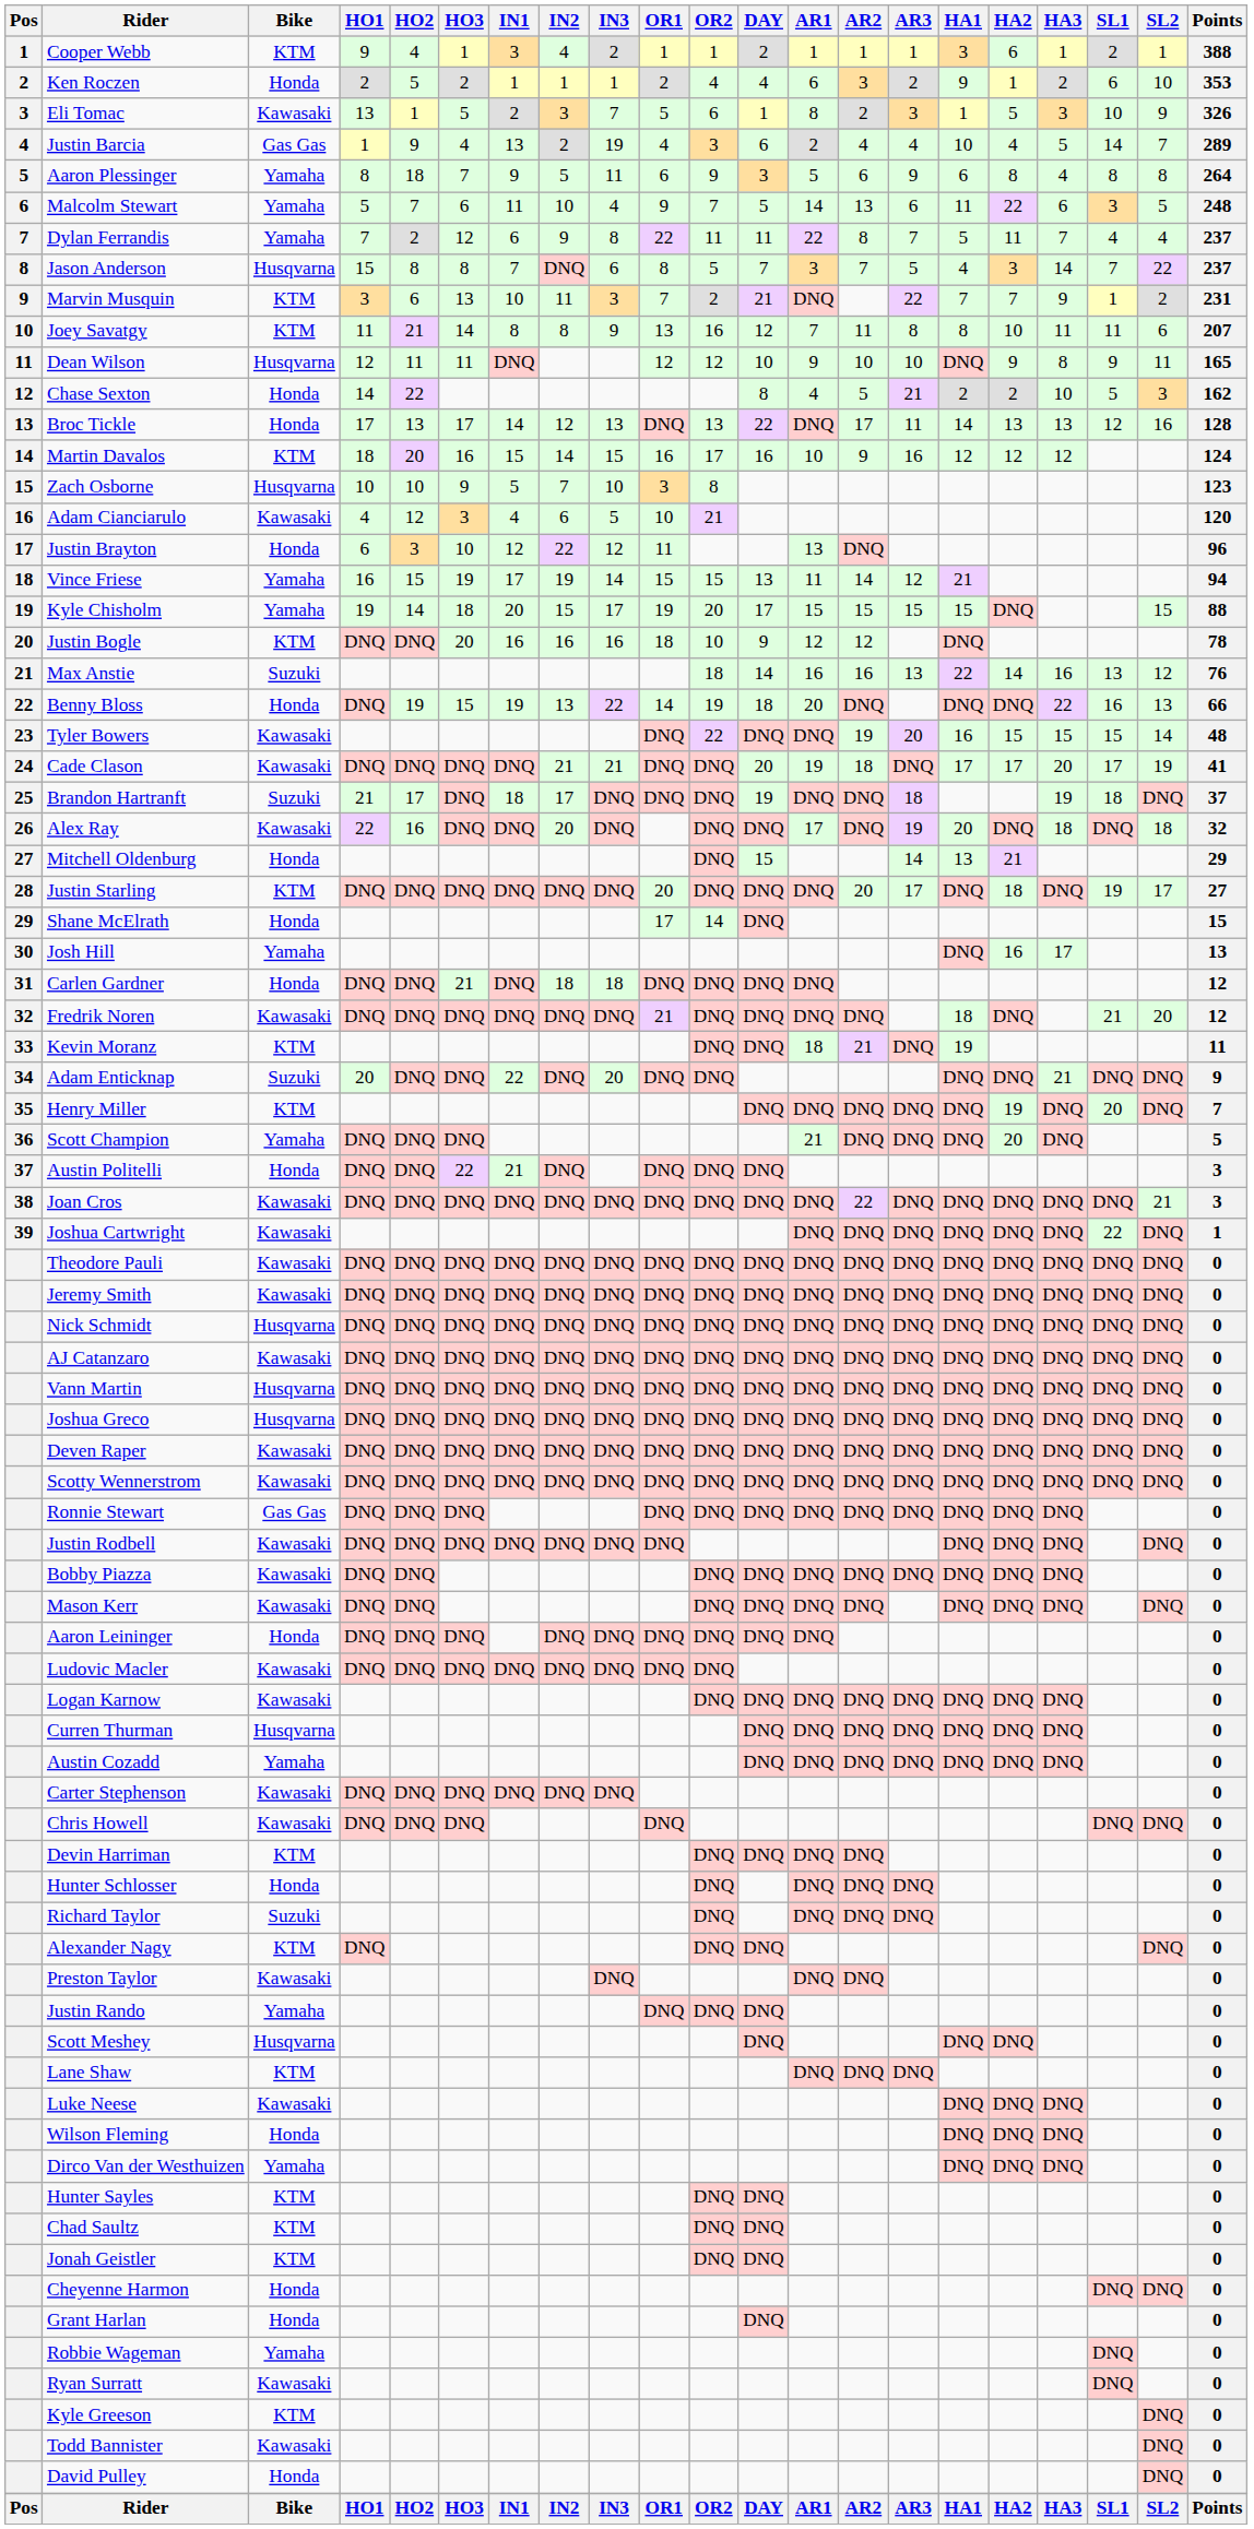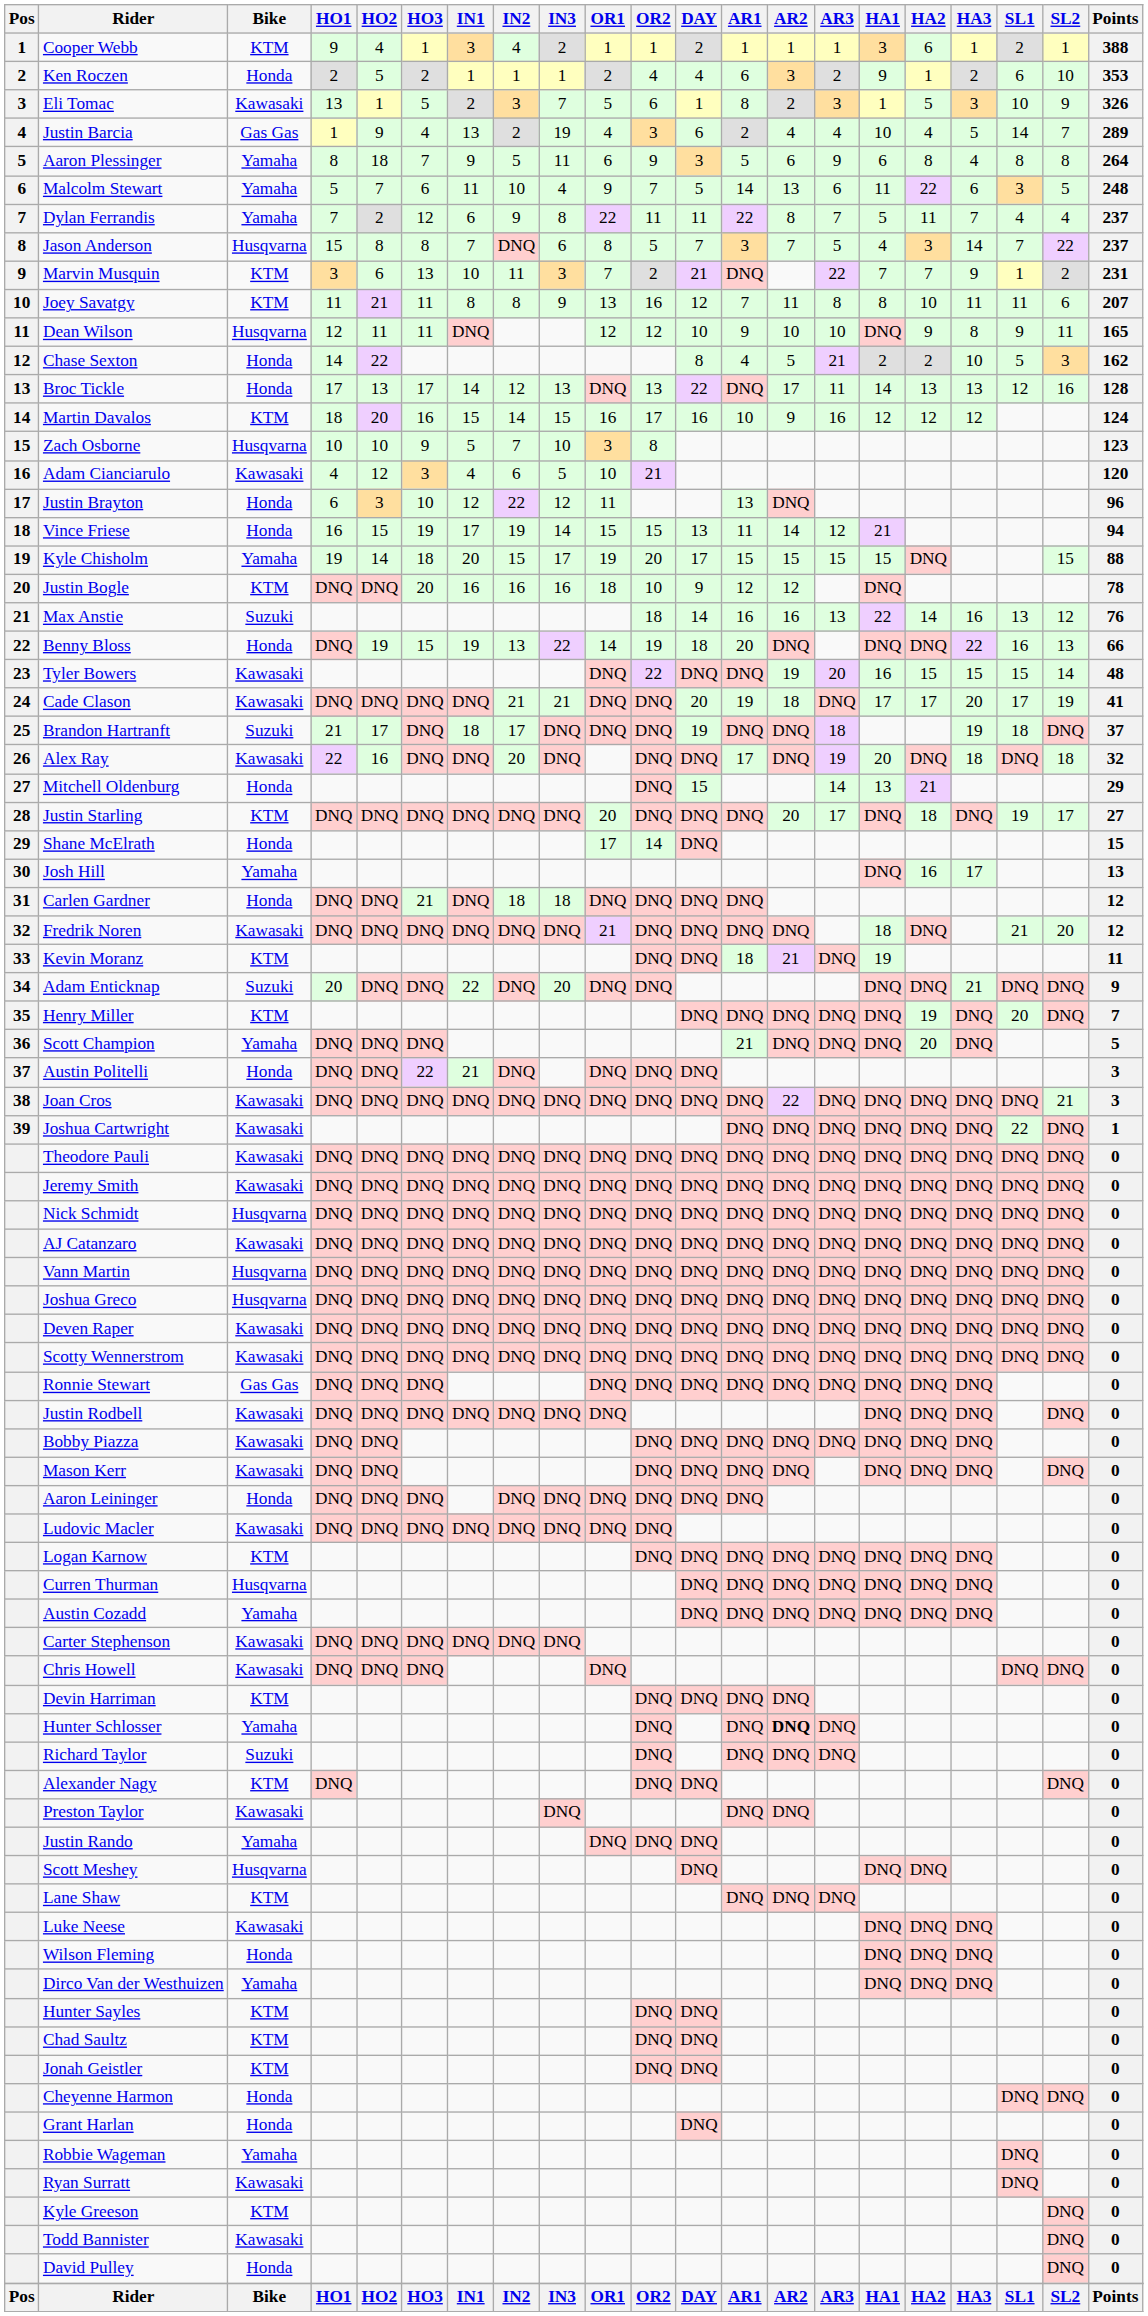Joey Savatgy | HO3: 14 -> 11
Vince Friese | Bike: Yamaha -> Honda
Logan Karnow | Bike: Kawasaki -> KTM
Hunter Schlosser | Bike: Honda -> Yamaha
Hunter Schlosser | AR2: normal -> bold
